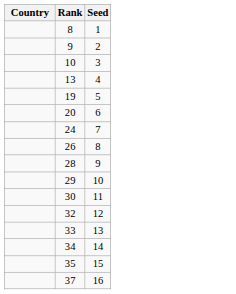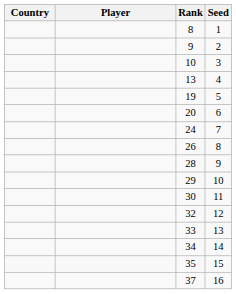+ column: Player
